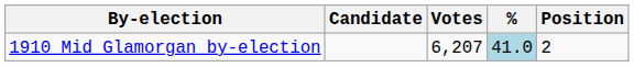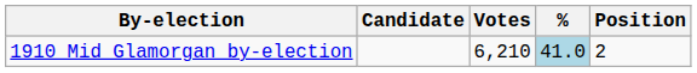1910 Mid Glamorgan by-election | Votes: 6,207 -> 6,210
